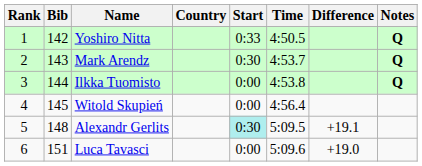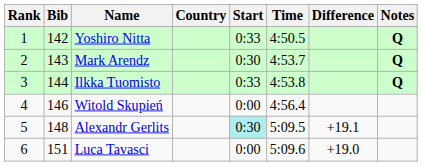Ilkka Tuomisto | Start: 0:00 -> 0:33
Witold Skupień | Bib: 145 -> 146
